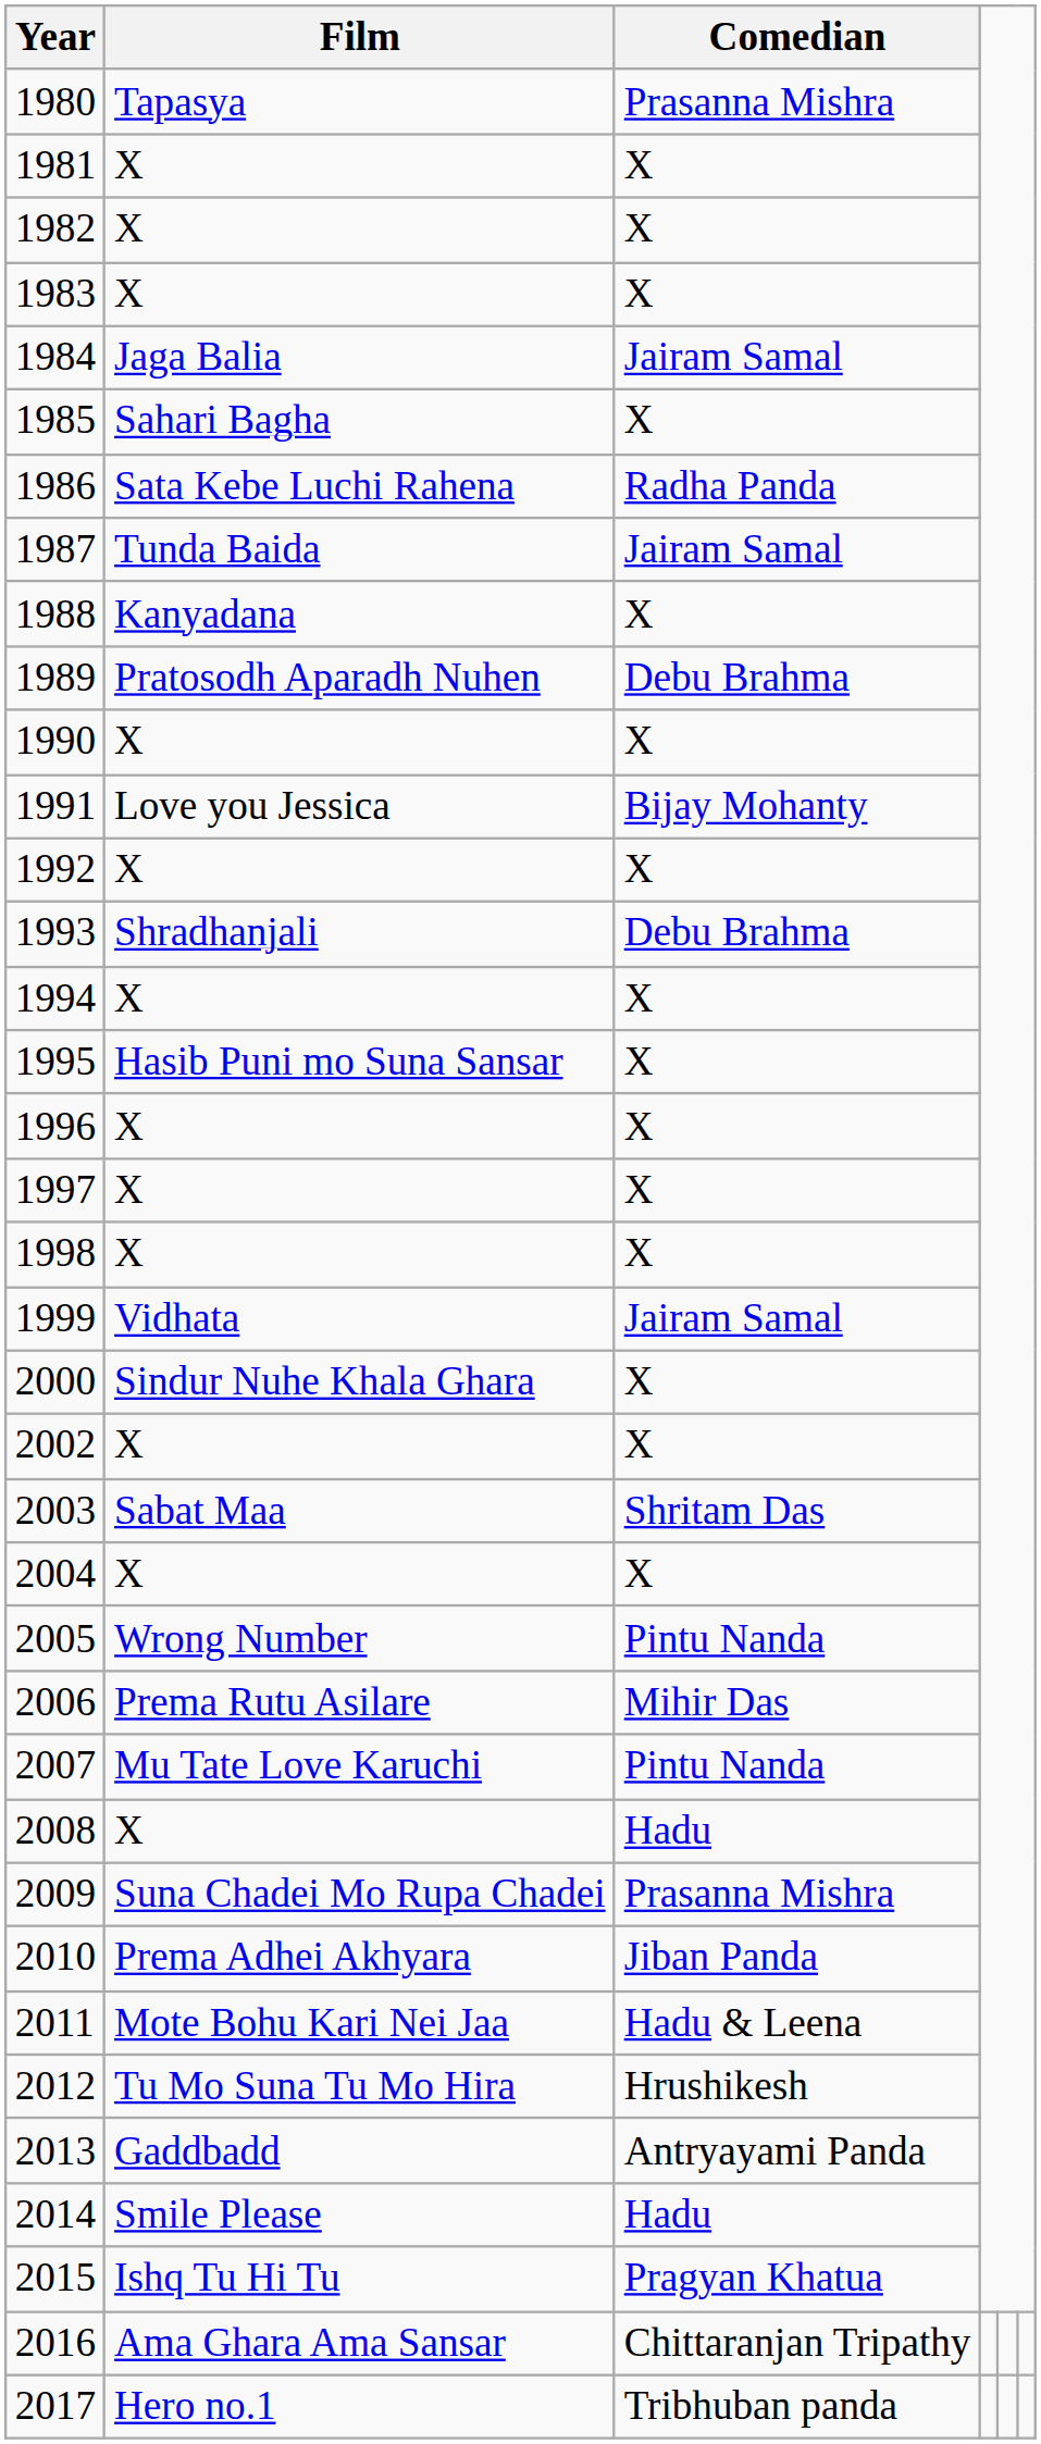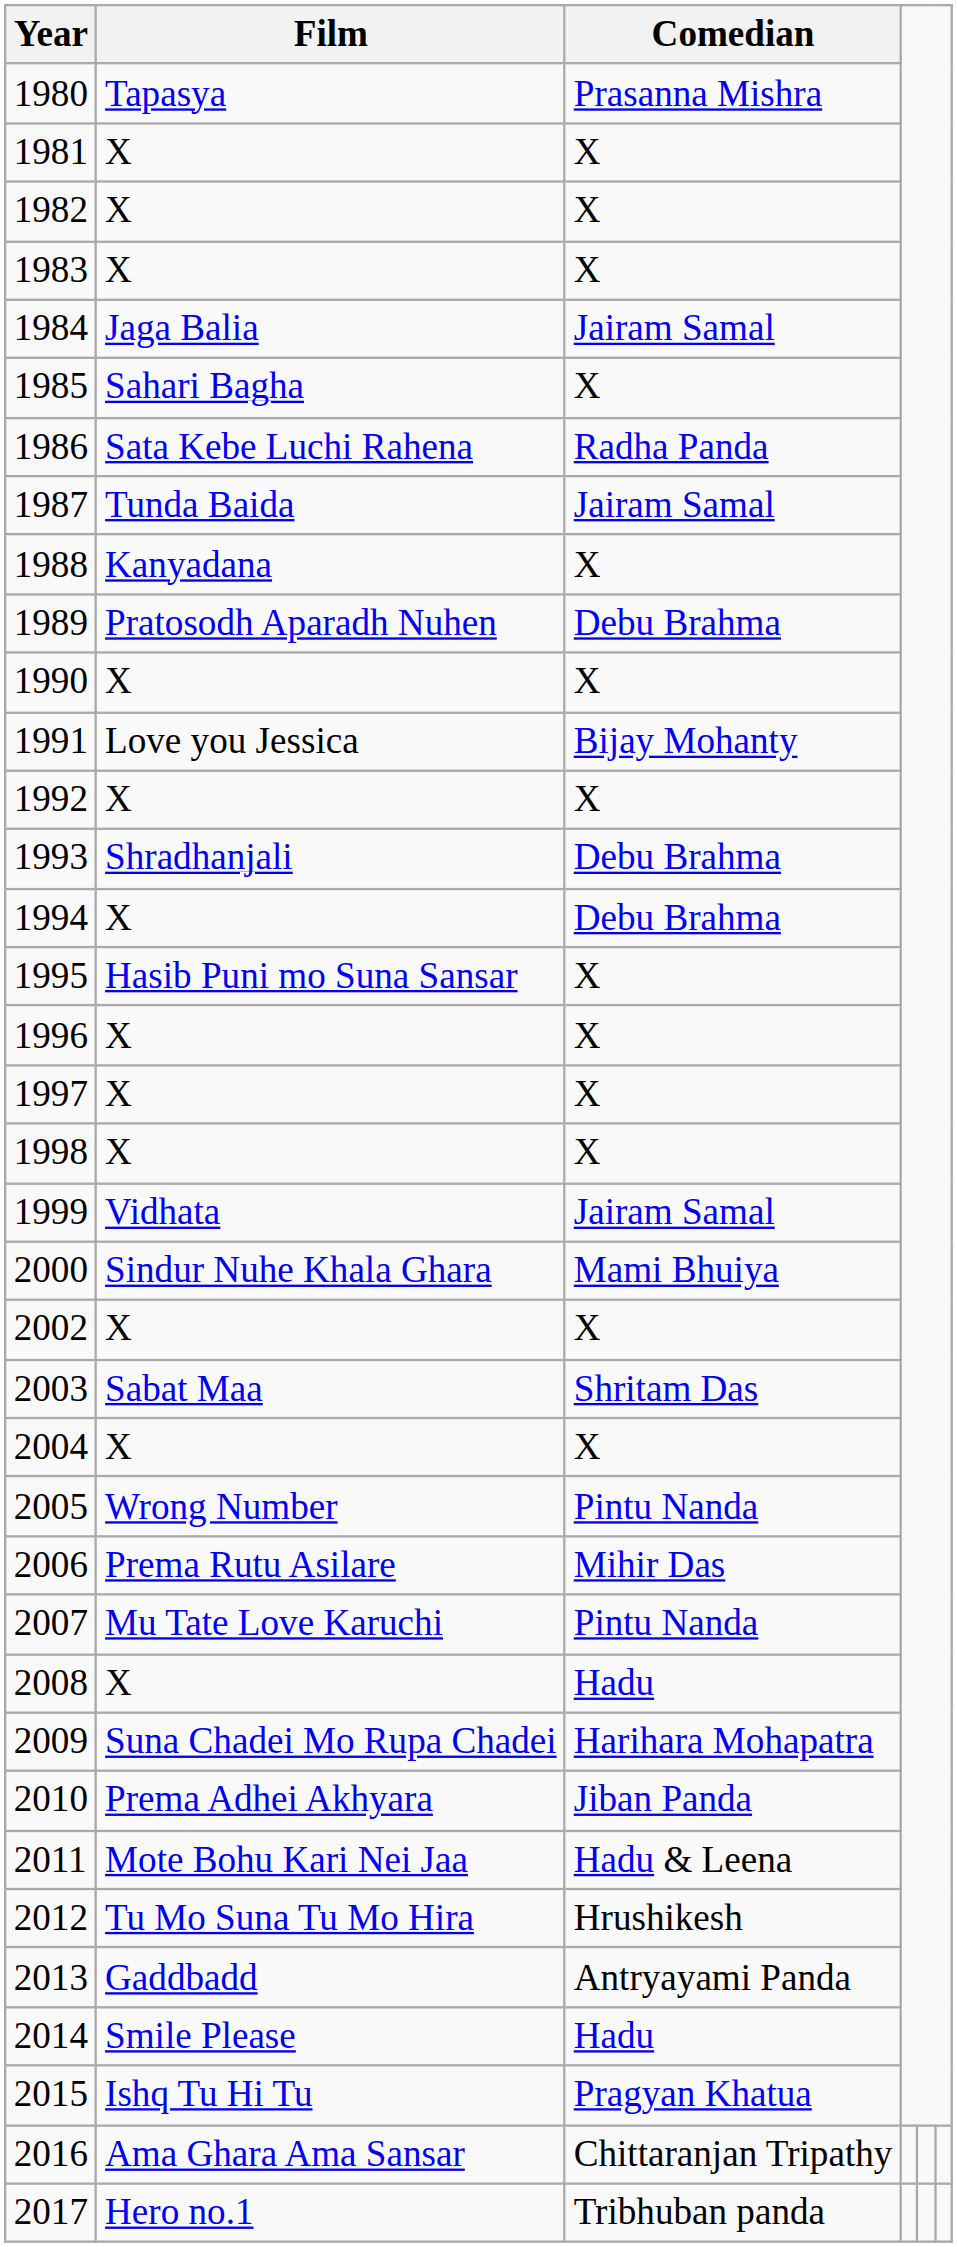1994 | Comedian: X -> Debu Brahma
2000 | Comedian: X -> Mami Bhuiya
2009 | Comedian: Prasanna Mishra -> Harihara Mohapatra
